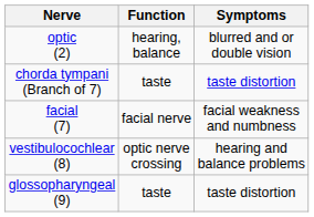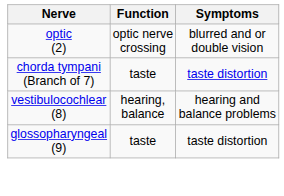optic (2) | Function: hearing, balance -> optic nerve crossing
- row: facial (7) | facial nerve | facial weakness and numbness
vestibulocochlear (8) | Function: optic nerve crossing -> hearing, balance
